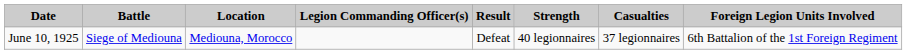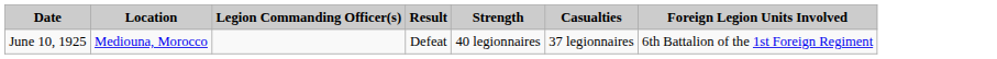- column: Battle | Siege of Mediouna
